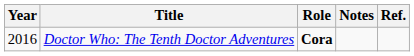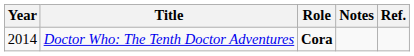Doctor Who: The Tenth Doctor Adventures | Year: 2016 -> 2014
